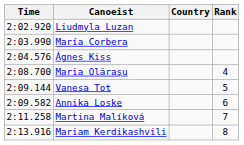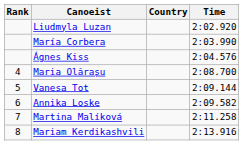columns swapped: Rank <-> Time
